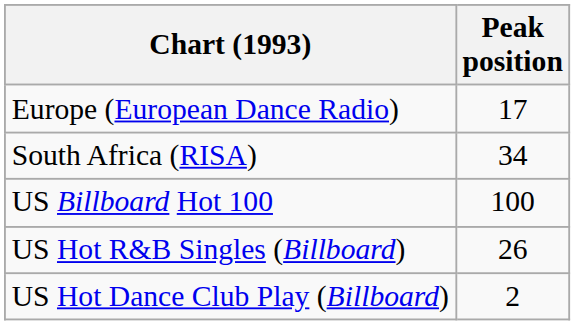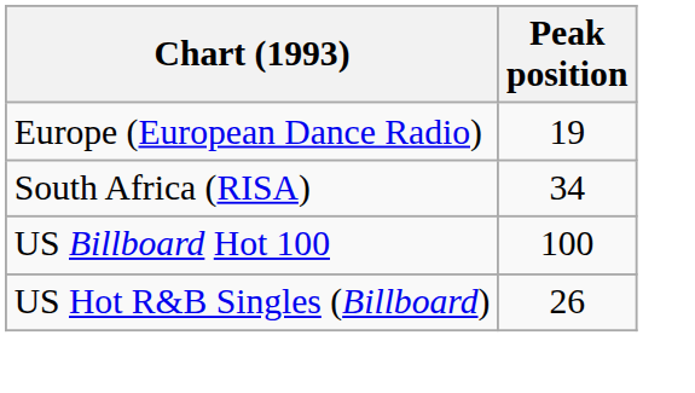Europe (European Dance Radio) | Peak position: 17 -> 19
- row: US Hot Dance Club Play (Billboard) | 2
